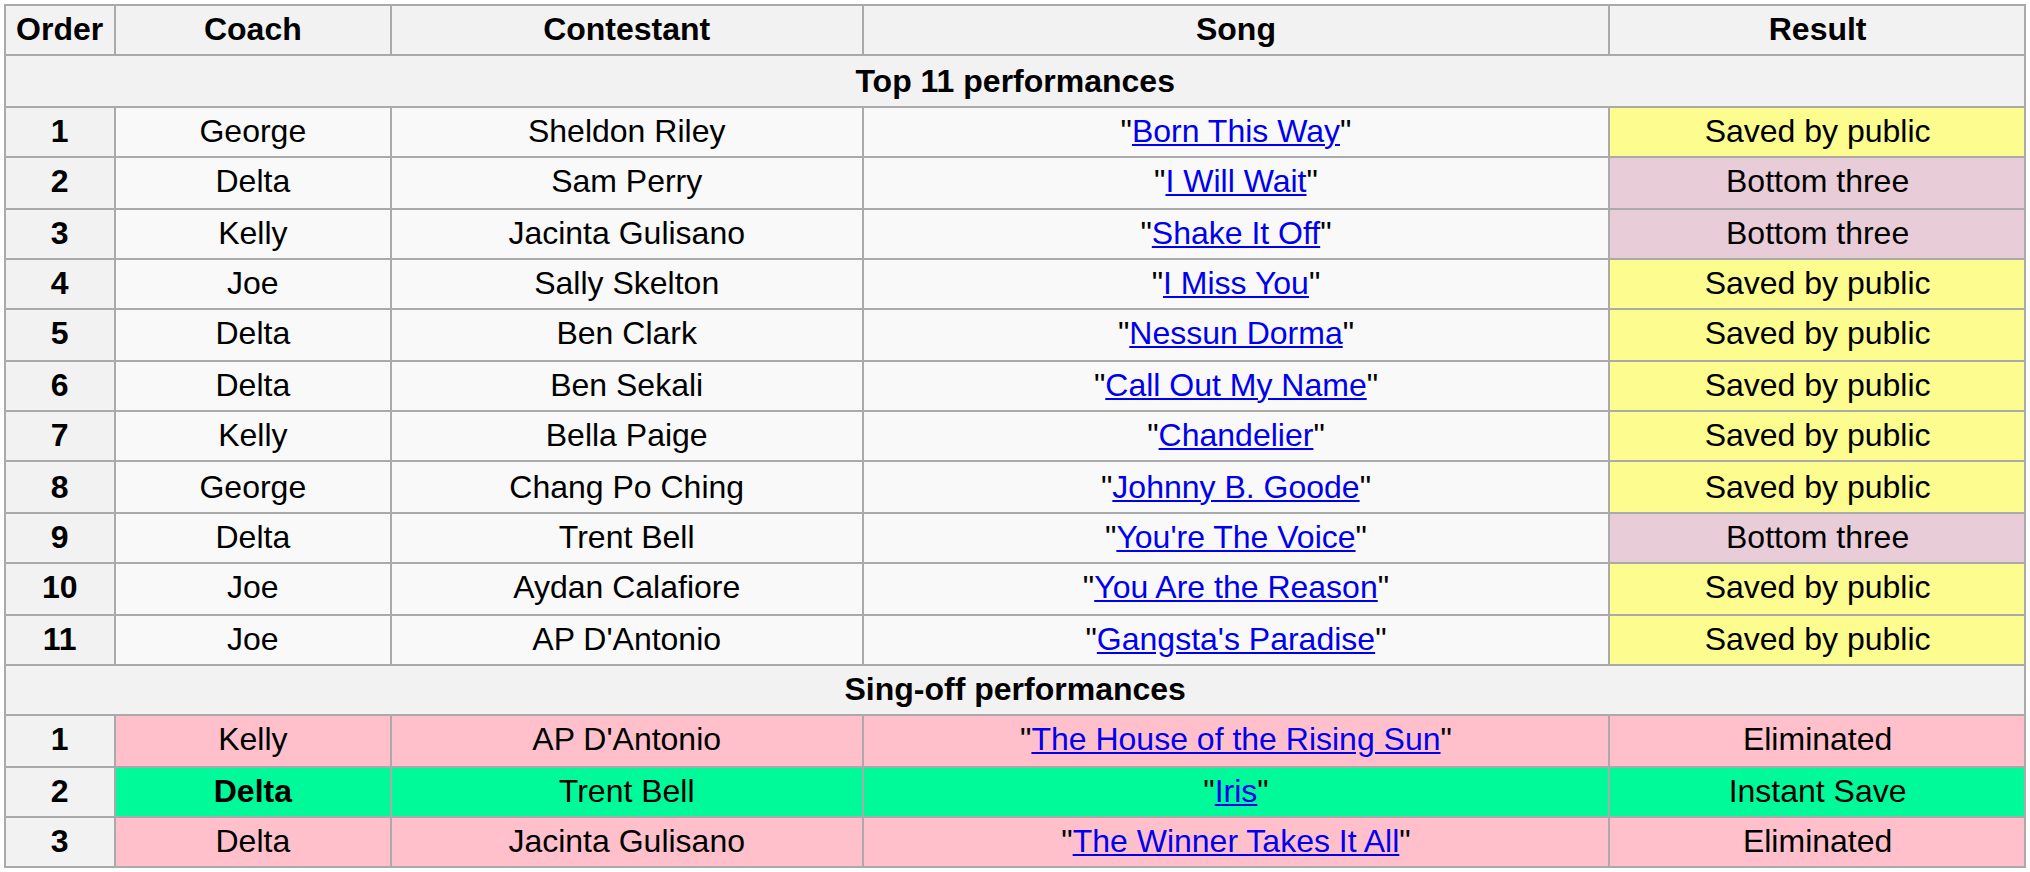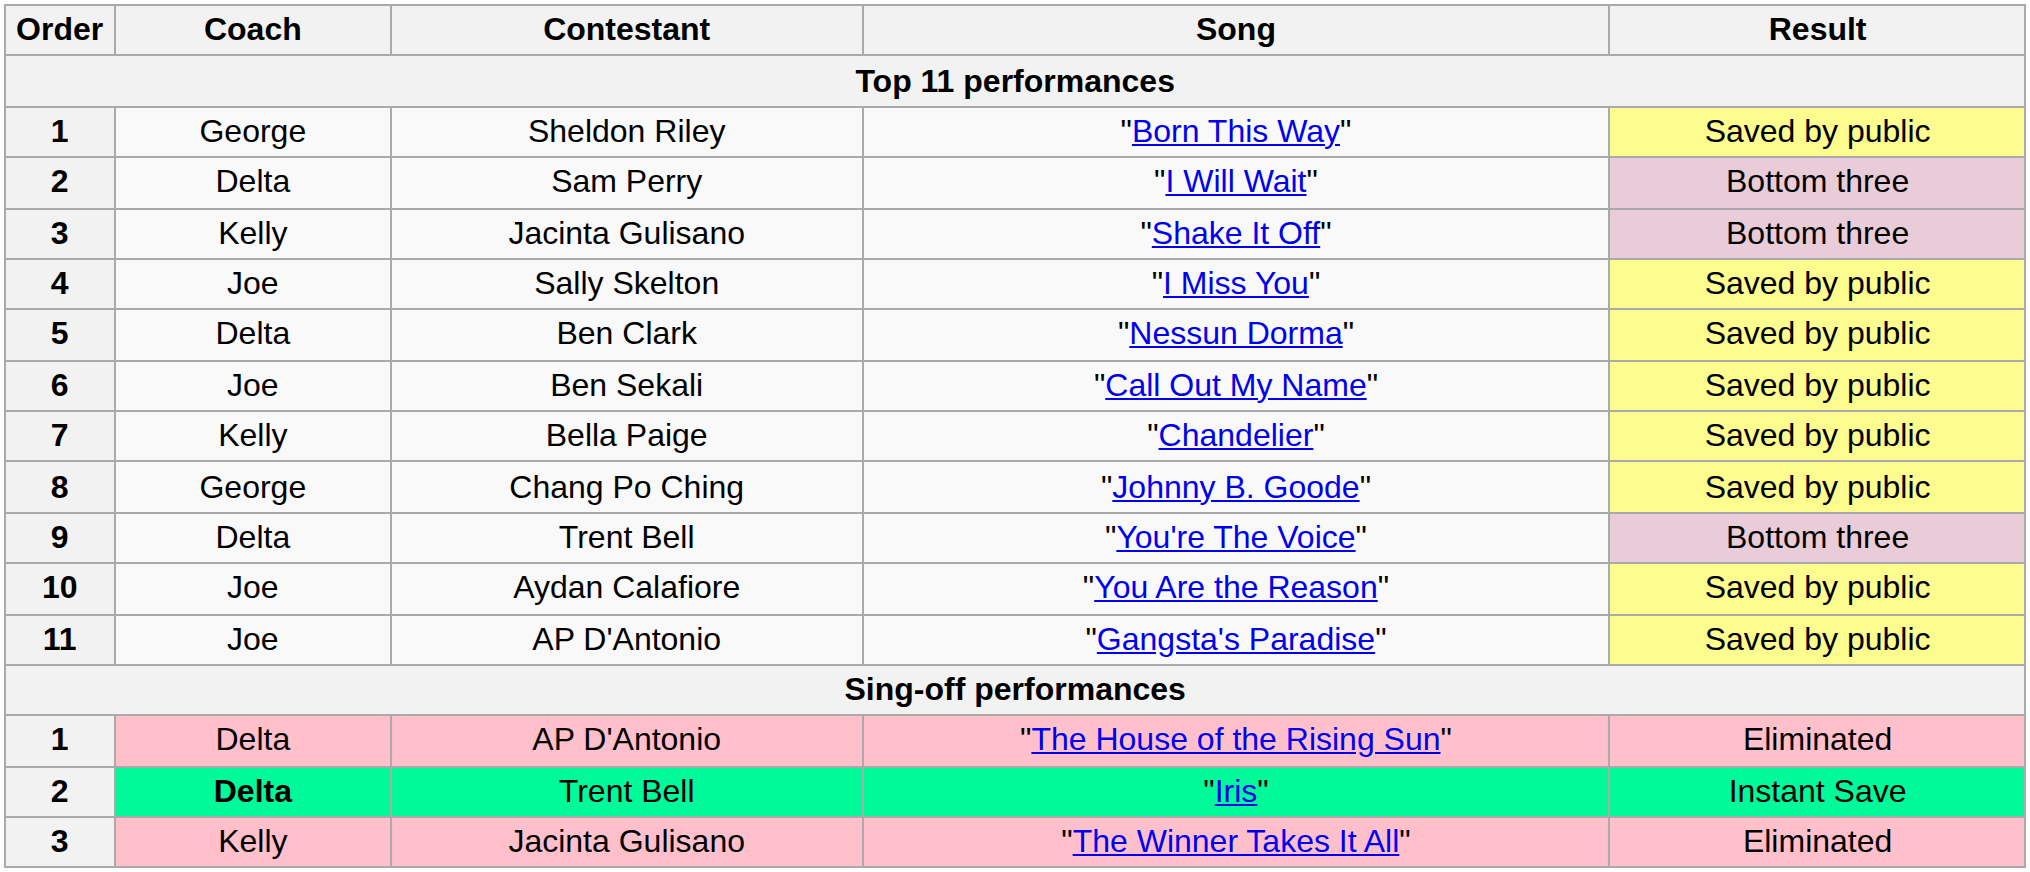"Call Out My Name" | Coach: Delta -> Joe
"The House of the Rising Sun" | Coach: Kelly -> Delta
"The Winner Takes It All" | Coach: Delta -> Kelly
